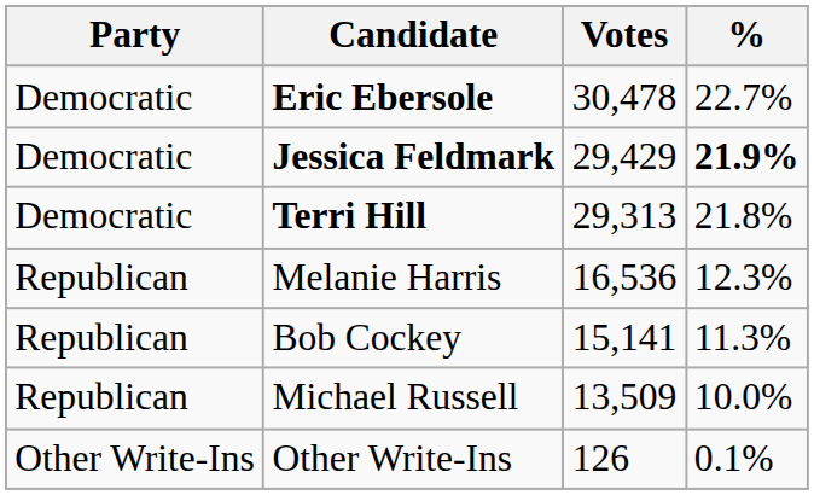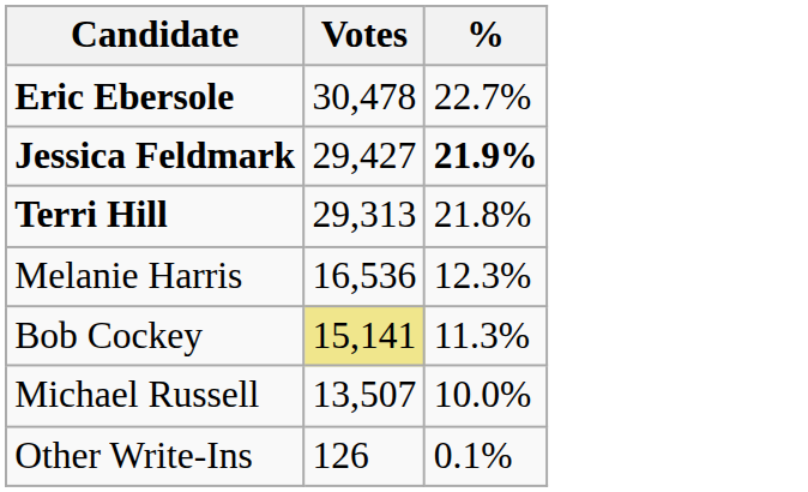- column: Party | Democratic | Democratic | Democratic | Republican | Republican | Republican | Other Write-Ins
Jessica Feldmark | Votes: 29,429 -> 29,427
Bob Cockey | Votes: no background -> khaki background
Michael Russell | Votes: 13,509 -> 13,507
